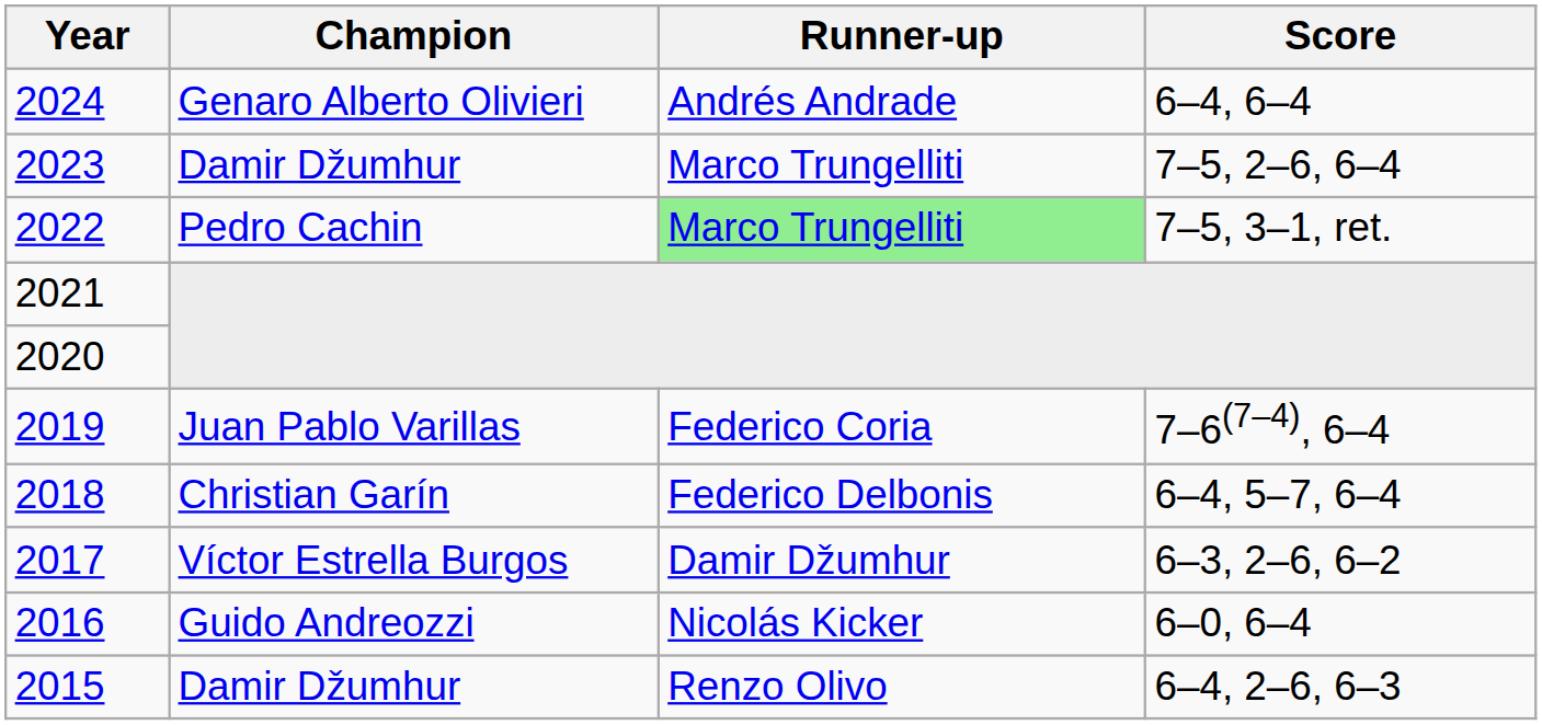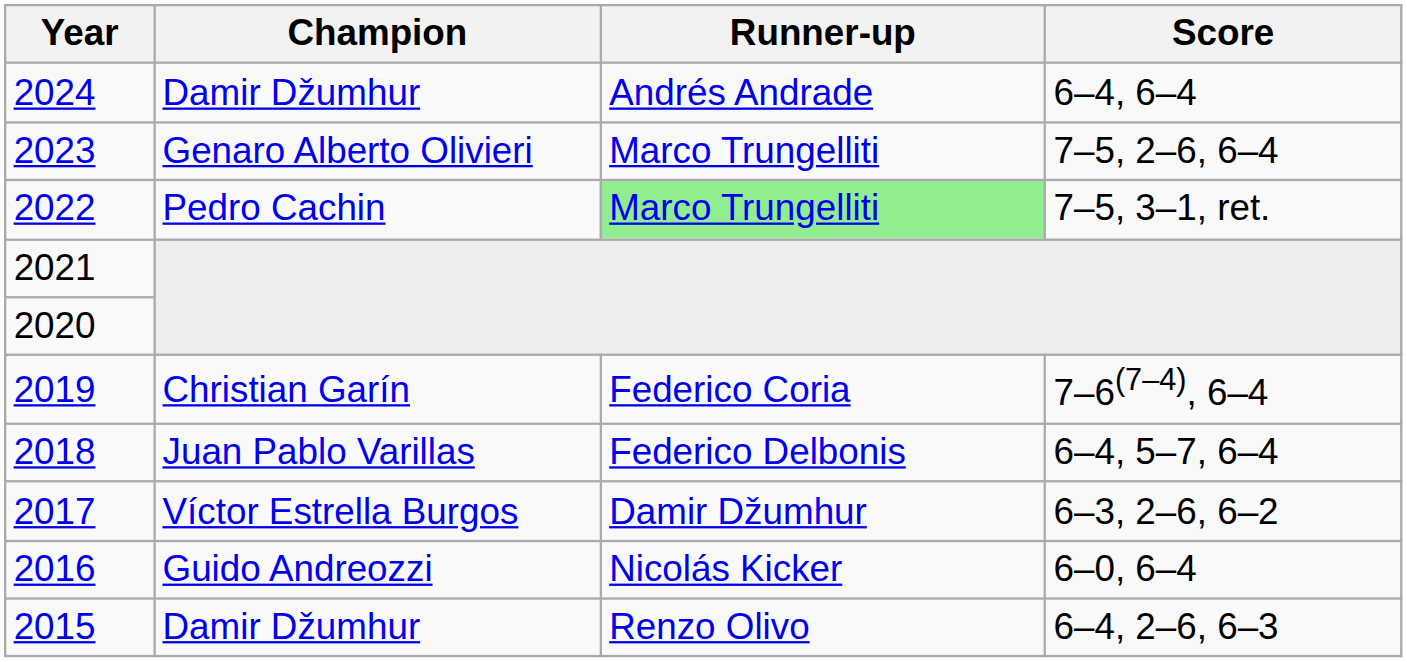2024 | Champion: Genaro Alberto Olivieri -> Damir Džumhur
2023 | Champion: Damir Džumhur -> Genaro Alberto Olivieri
2019 | Champion: Juan Pablo Varillas -> Christian Garín
2018 | Champion: Christian Garín -> Juan Pablo Varillas
